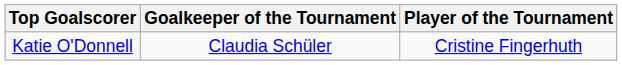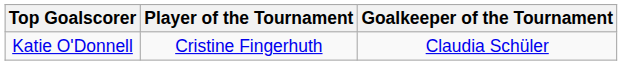columns swapped: Player of the Tournament <-> Goalkeeper of the Tournament
